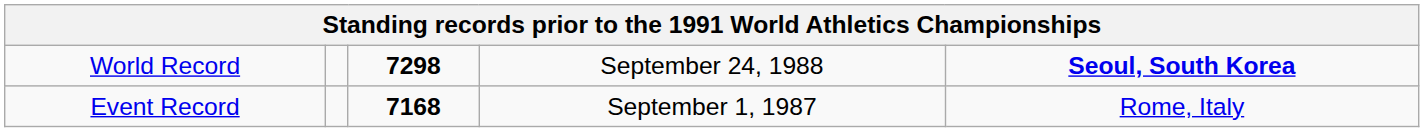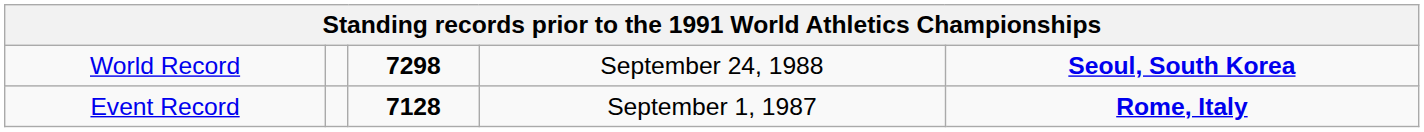Event Record | column 3: 7168 -> 7128
Event Record | column 5: normal -> bold
